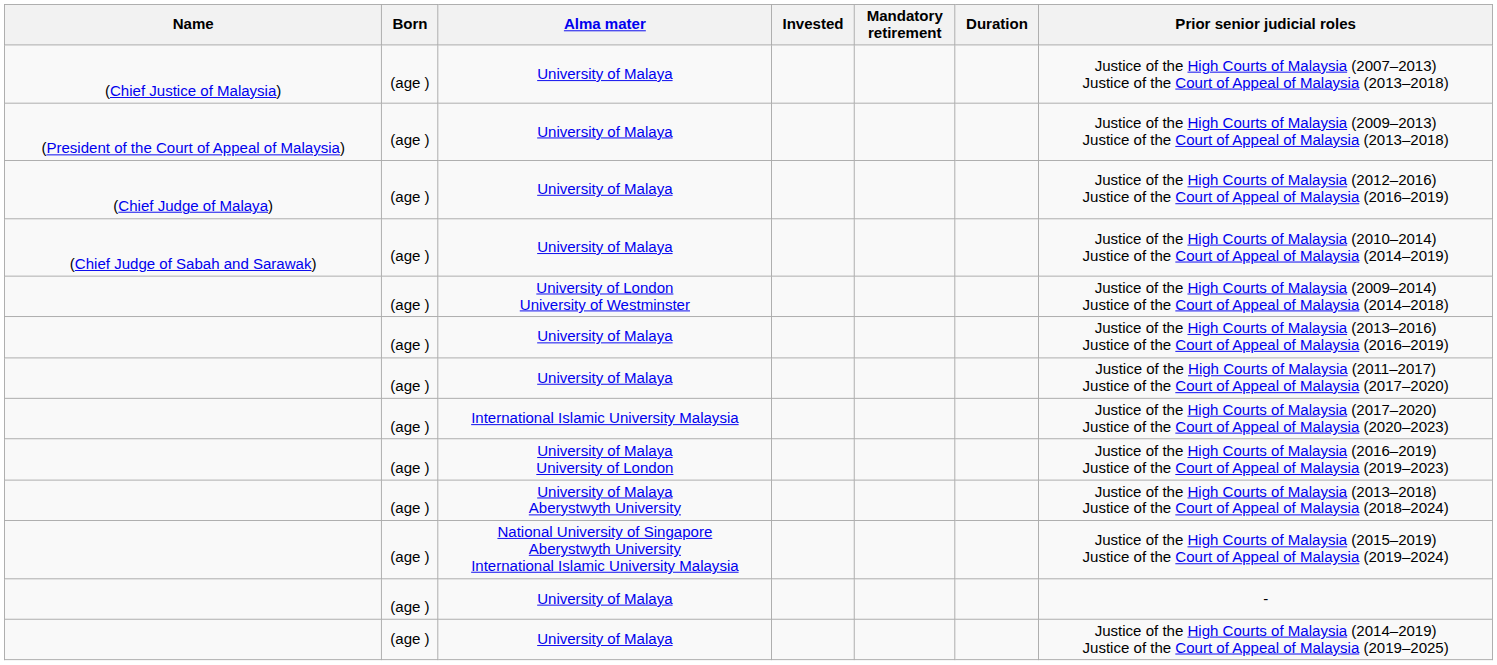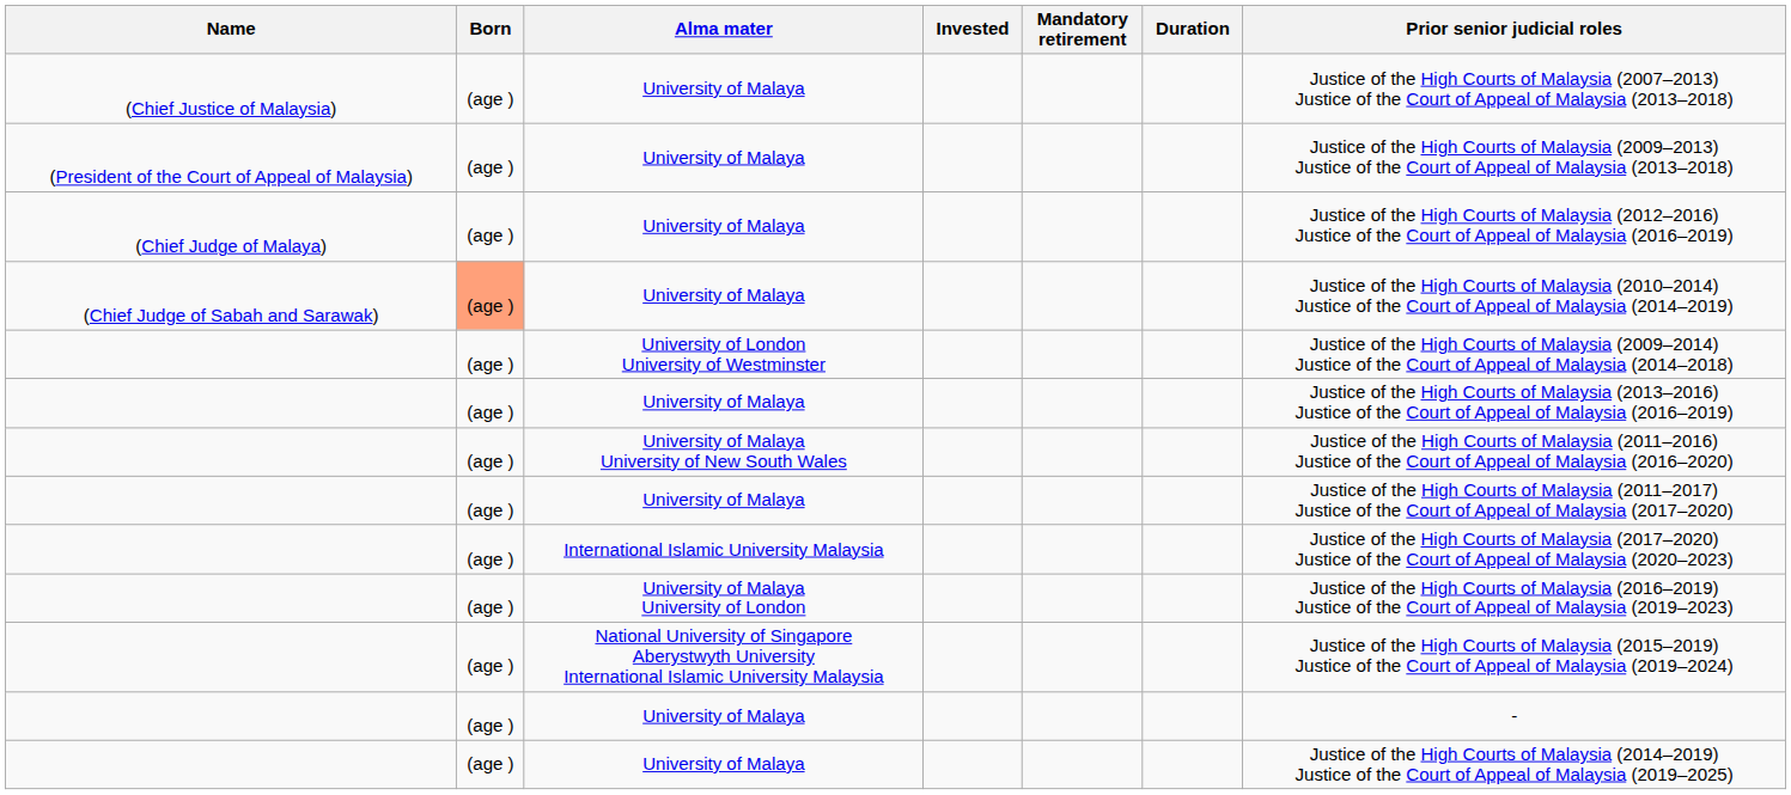(Chief Judge of Sabah and Sarawak) / University of Malaya | Born: no background -> lightsalmon background
+ row: (age ) | University of Malaya University of New South Wales | Justice of the High Courts of Malaysia (2011–2016) Justice of the Court of Appeal of Malaysia (2016–2020)
- row: (age ) | University of Malaya Aberystwyth University | Justice of the High Courts of Malaysia (2013–2018) Justice of the Court of Appeal of Malaysia (2018–2024)
